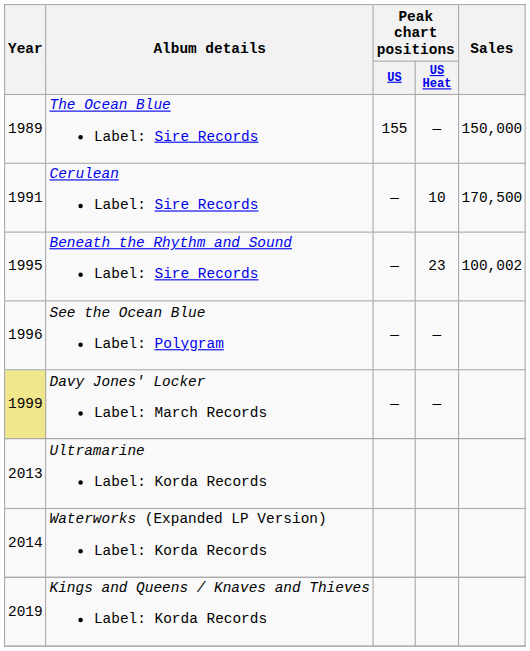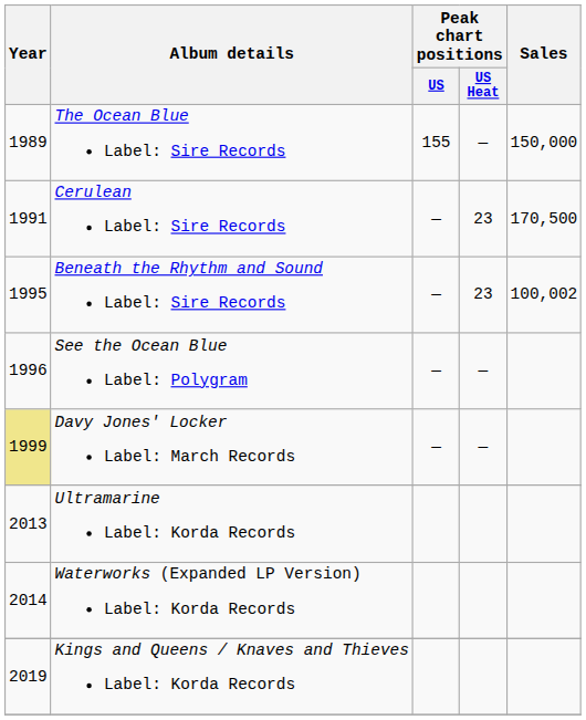Cerulean Label: Sire Records | Peak chart positions / US Heat: 10 -> 23
